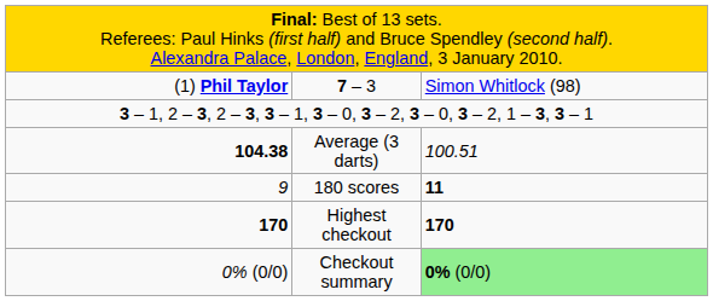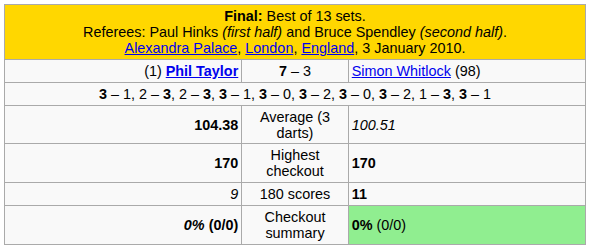rows swapped: 180 scores <-> Highest checkout
Checkout summary | column 1: normal -> bold
